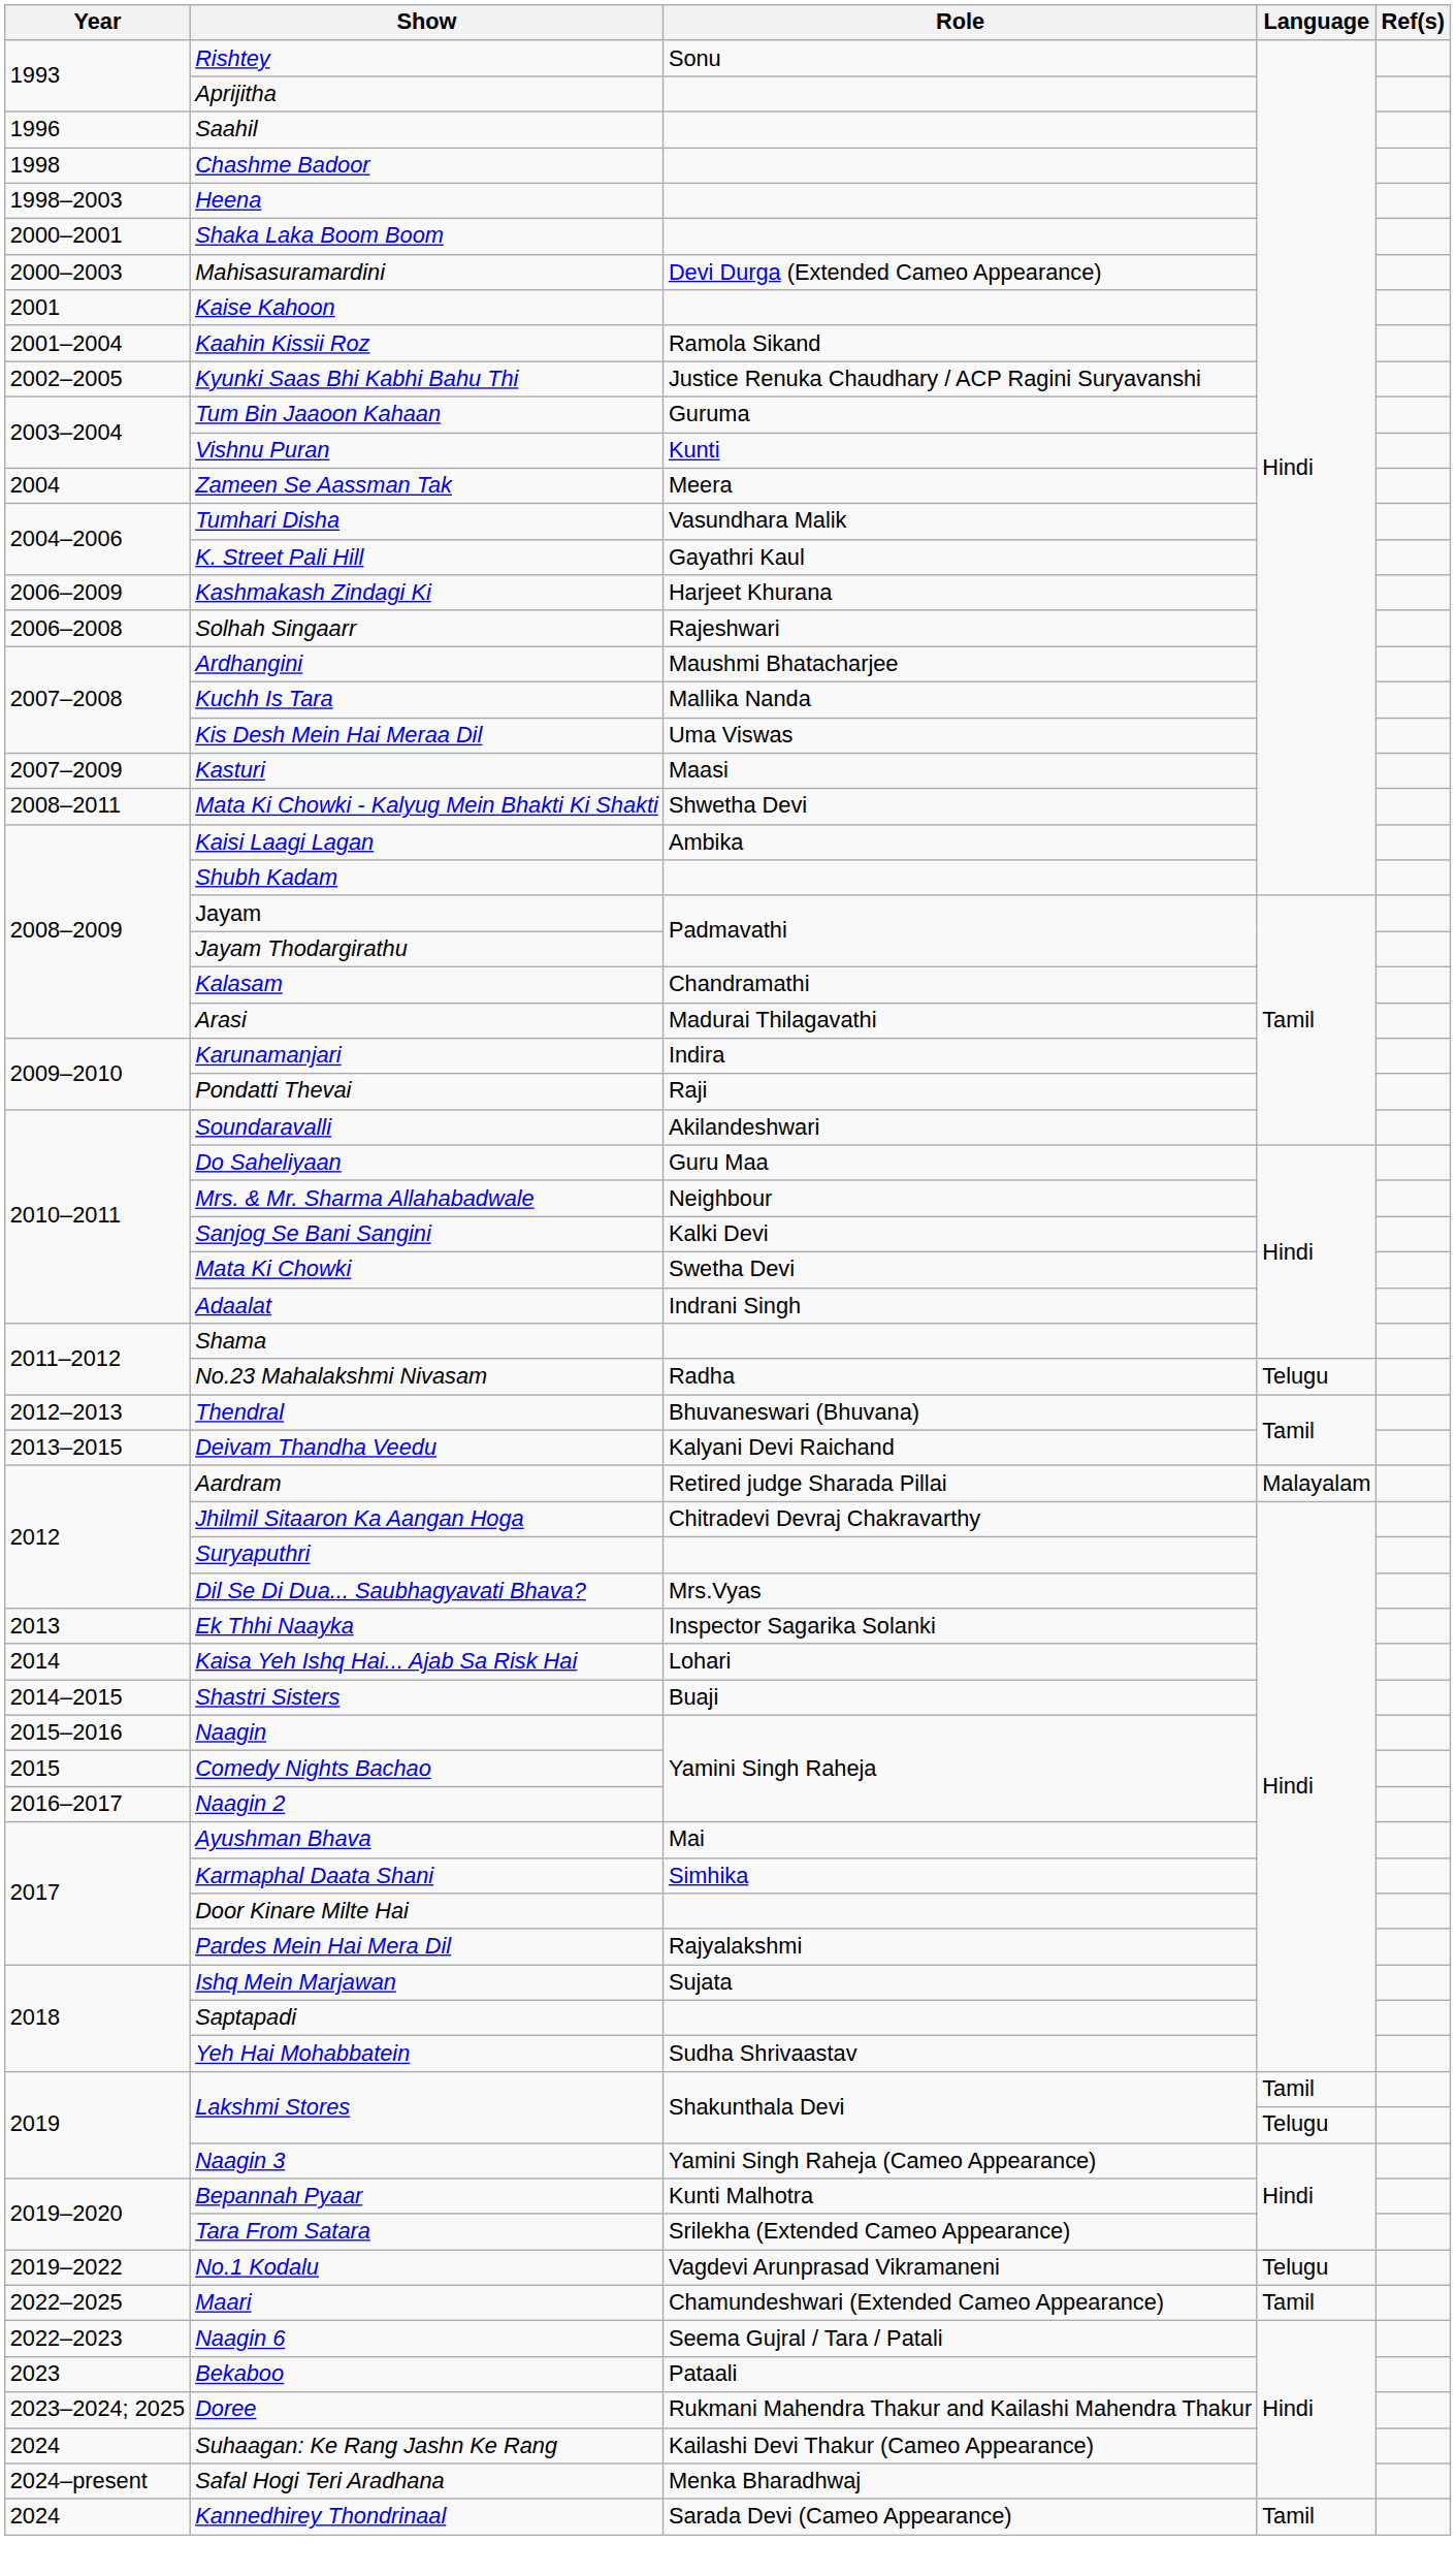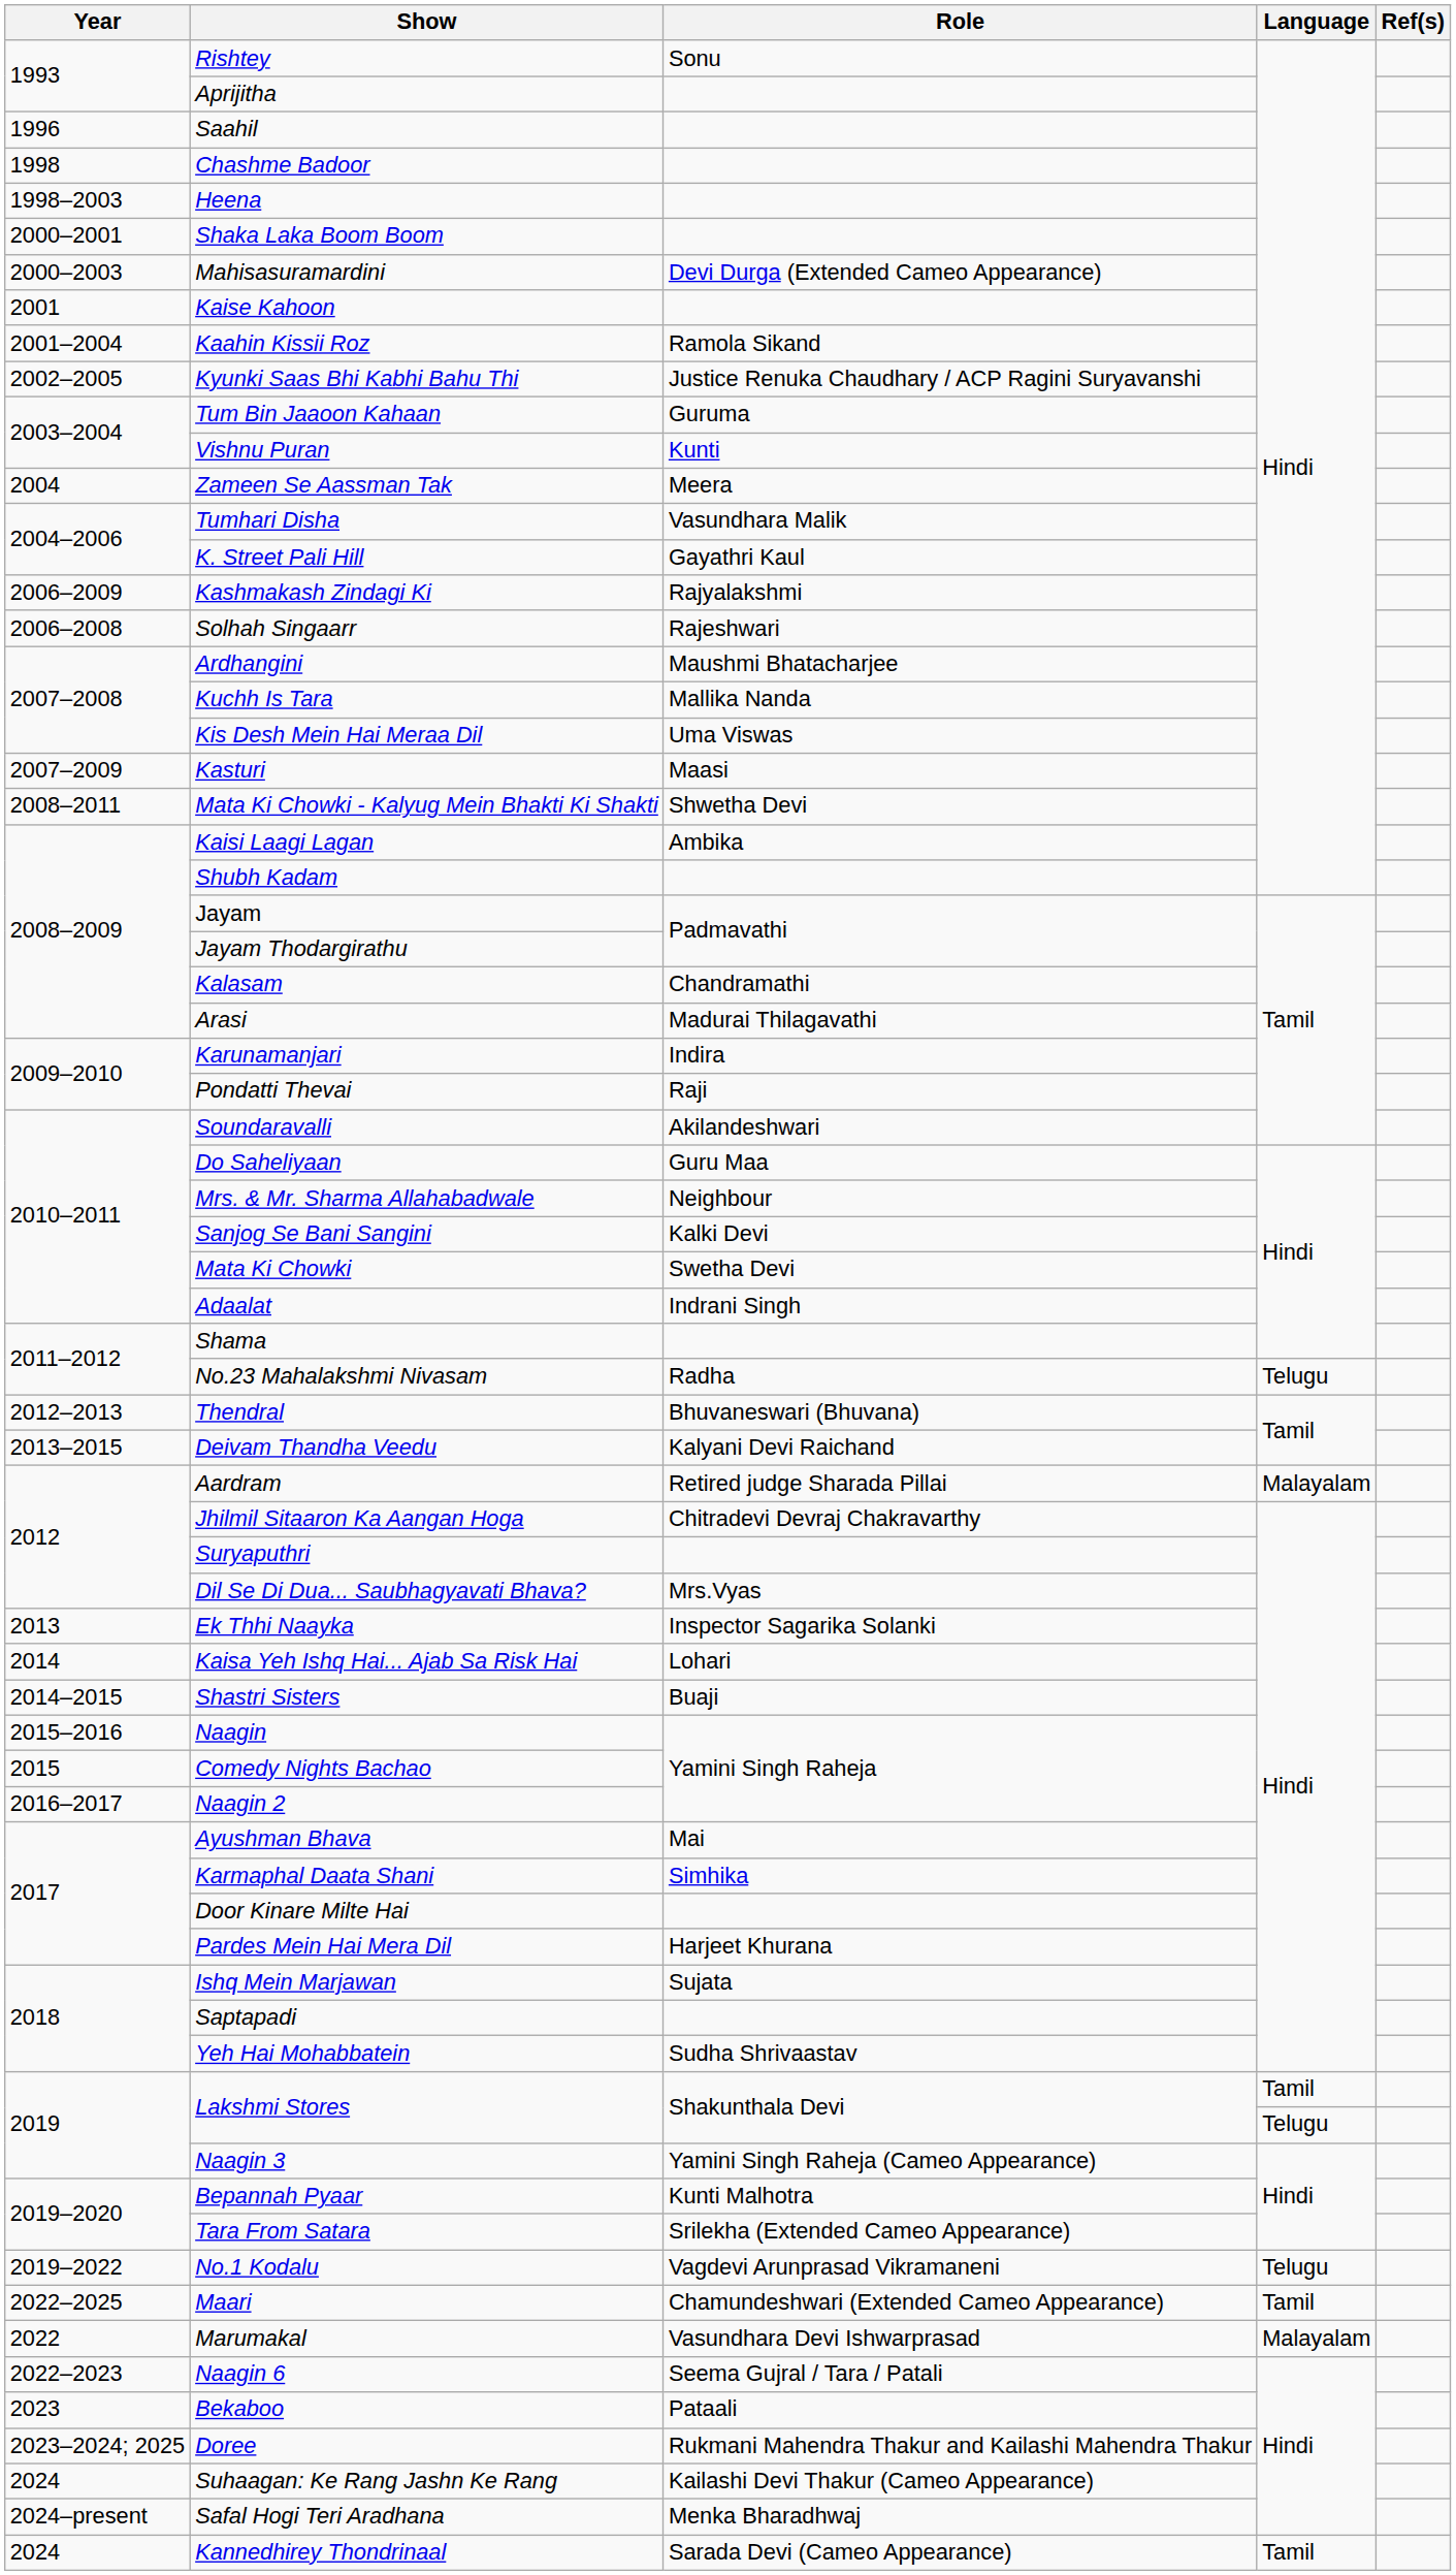Kashmakash Zindagi Ki | Role: Harjeet Khurana -> Rajyalakshmi
Pardes Mein Hai Mera Dil | Role: Rajyalakshmi -> Harjeet Khurana
+ row: 2022 | Marumakal | Vasundhara Devi Ishwarprasad | Malayalam
